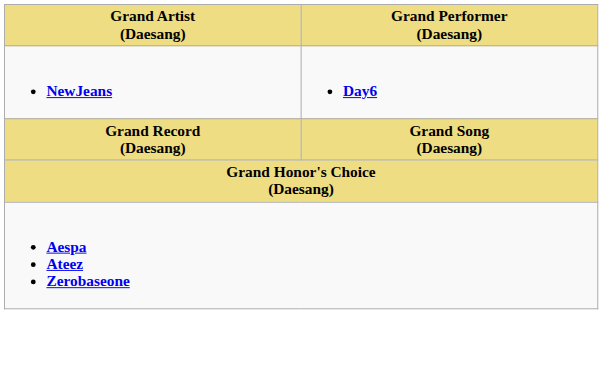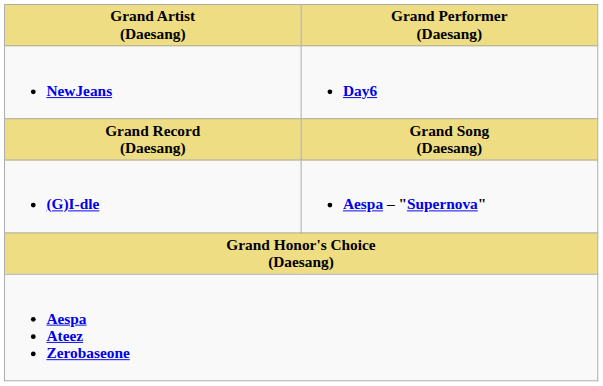+ row: (G)I-dle | Aespa – "Supernova"
